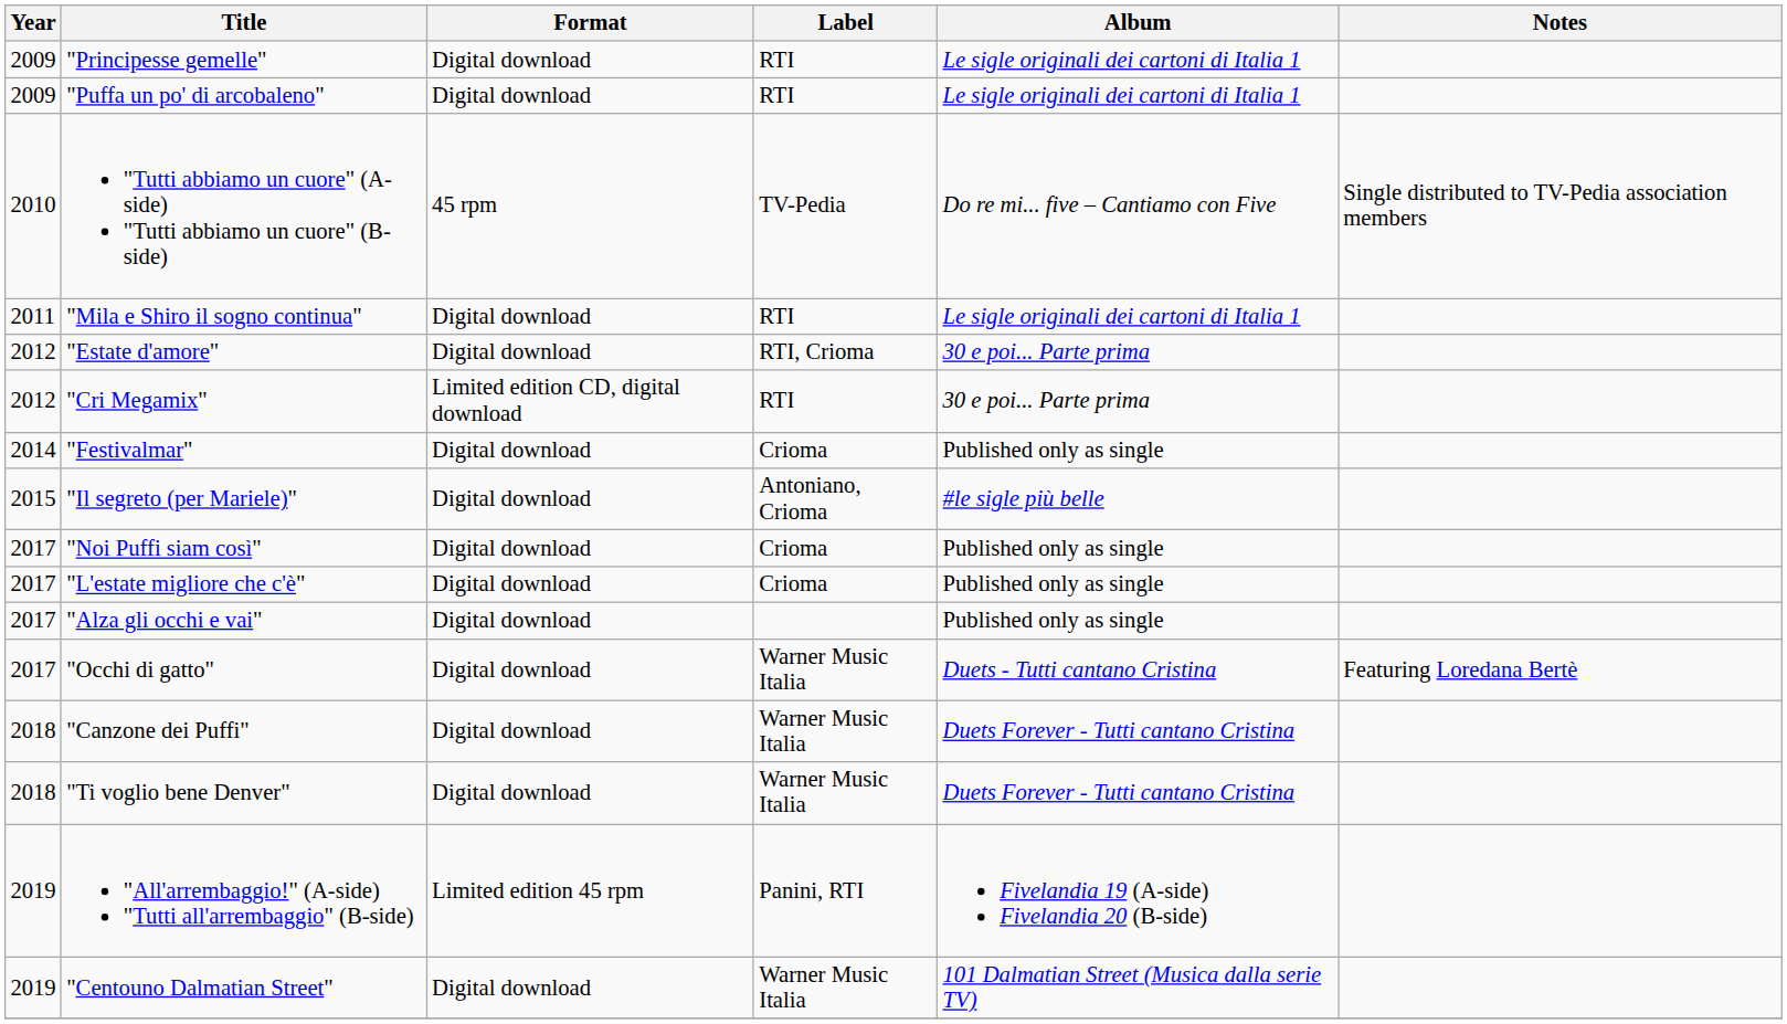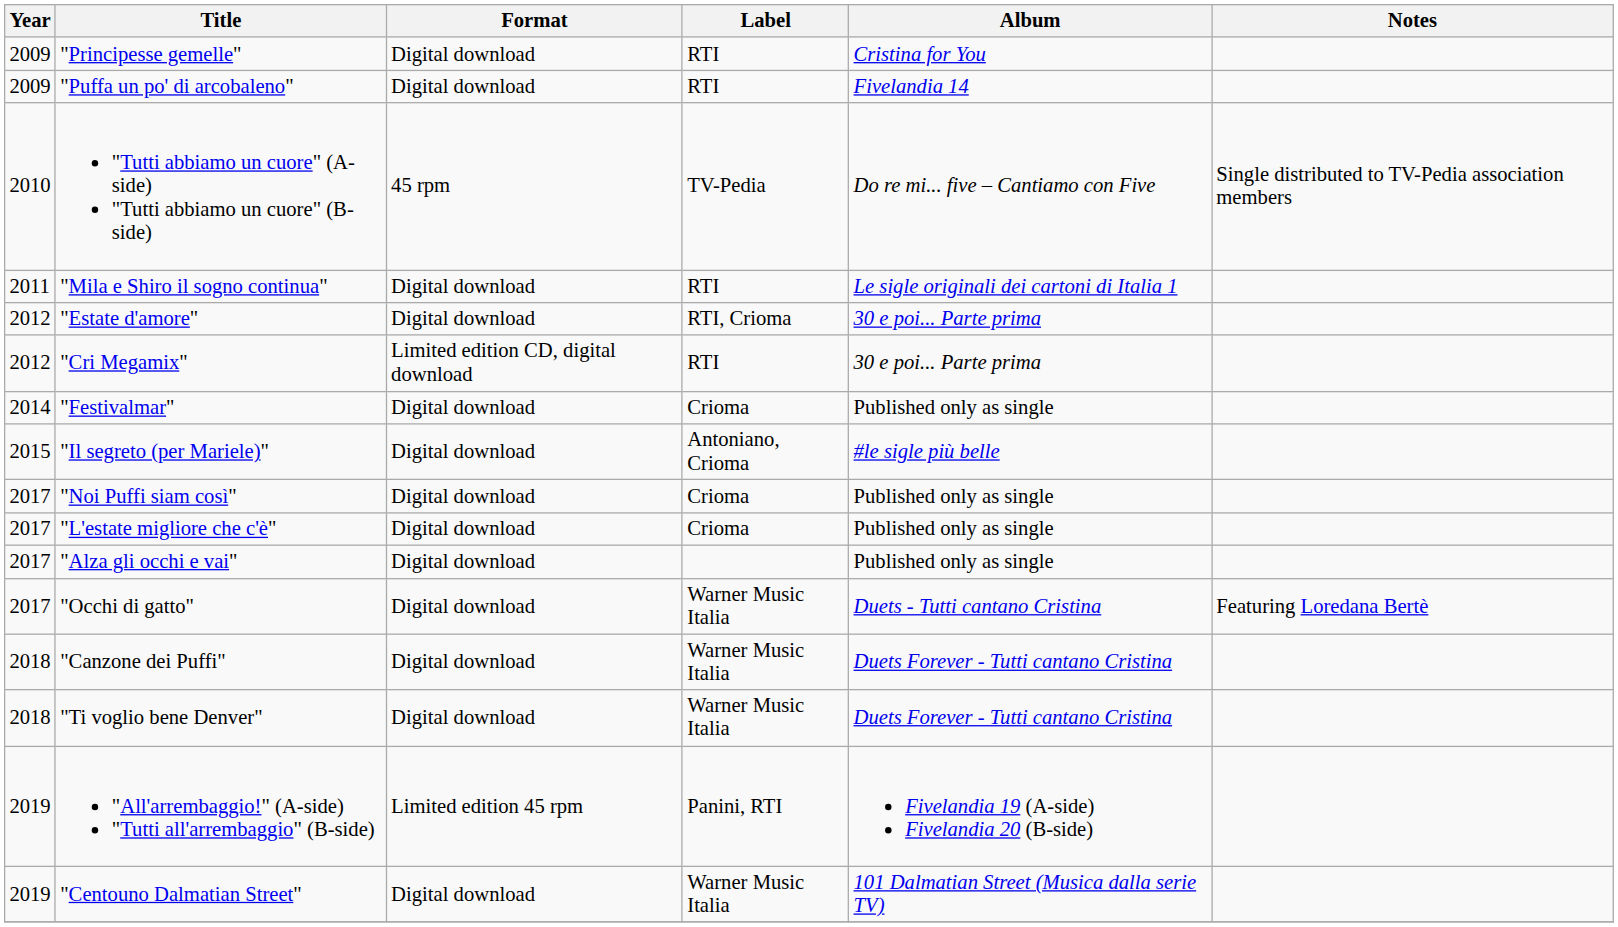"Principesse gemelle" | Album: Le sigle originali dei cartoni di Italia 1 -> Cristina for You
"Puffa un po' di arcobaleno" | Album: Le sigle originali dei cartoni di Italia 1 -> Fivelandia 14
